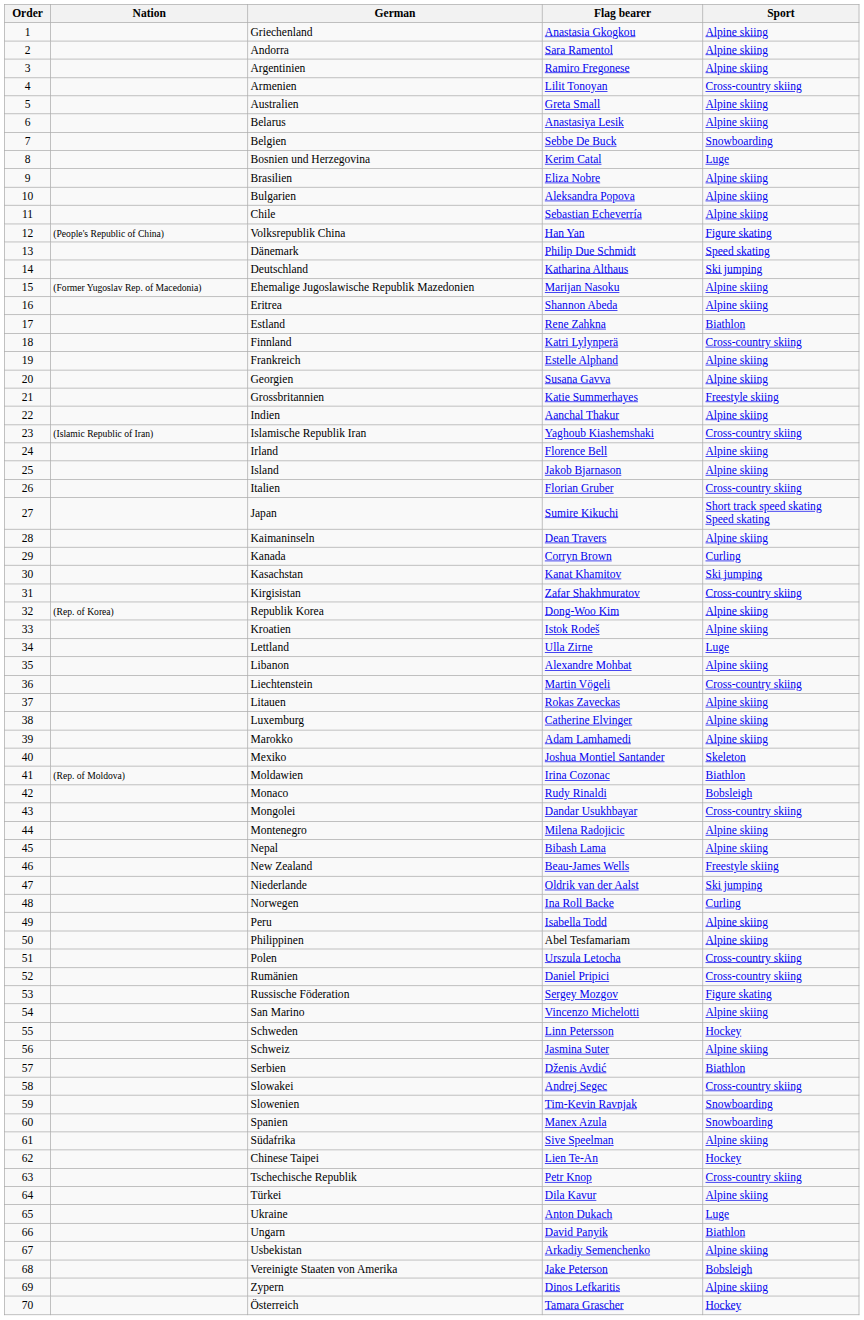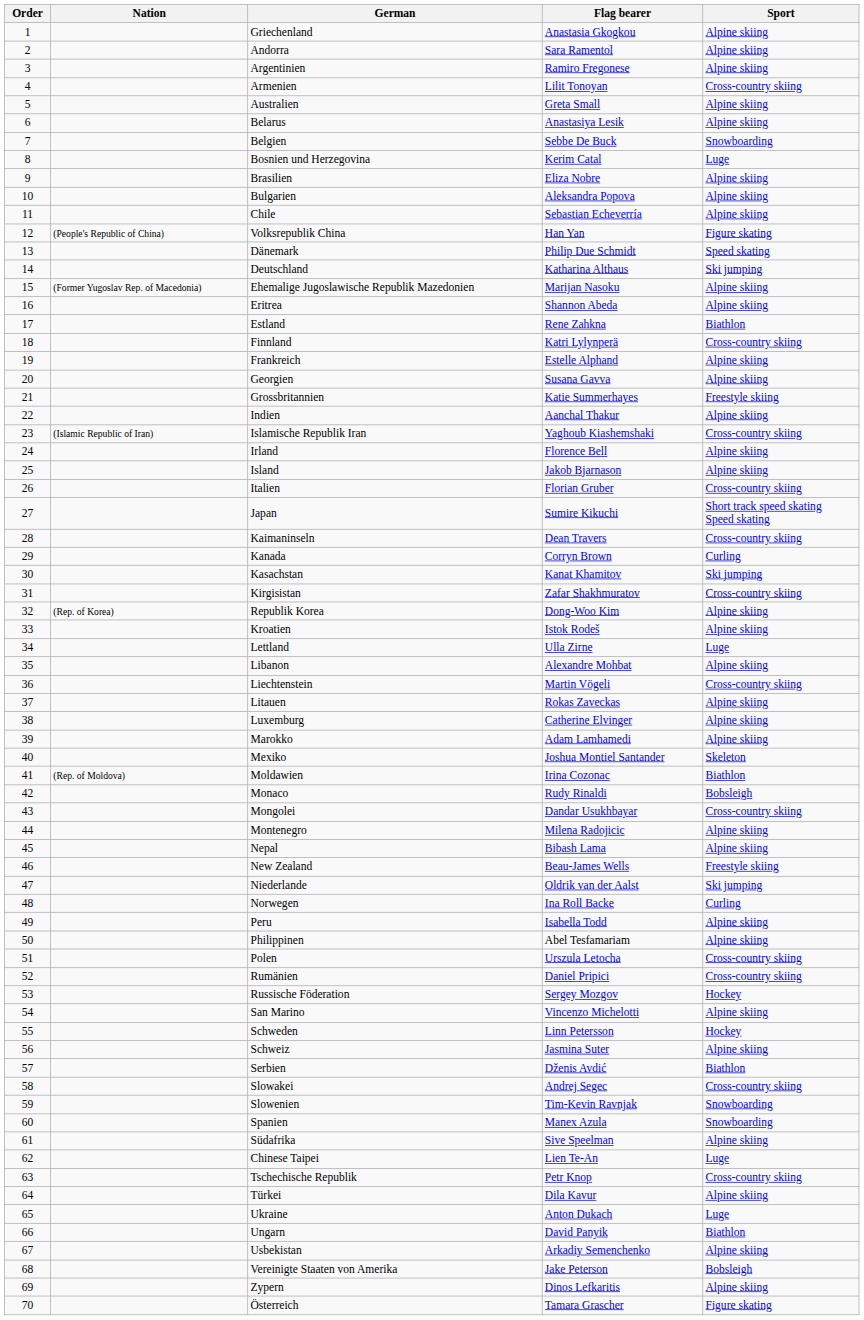Kaimaninseln | Sport: Alpine skiing -> Cross-country skiing
Russische Föderation | Sport: Figure skating -> Hockey
Chinese Taipei | Sport: Hockey -> Luge
Österreich | Sport: Hockey -> Figure skating
